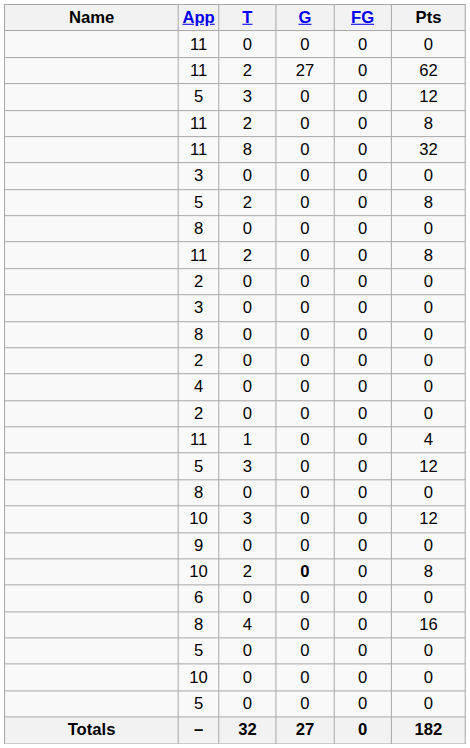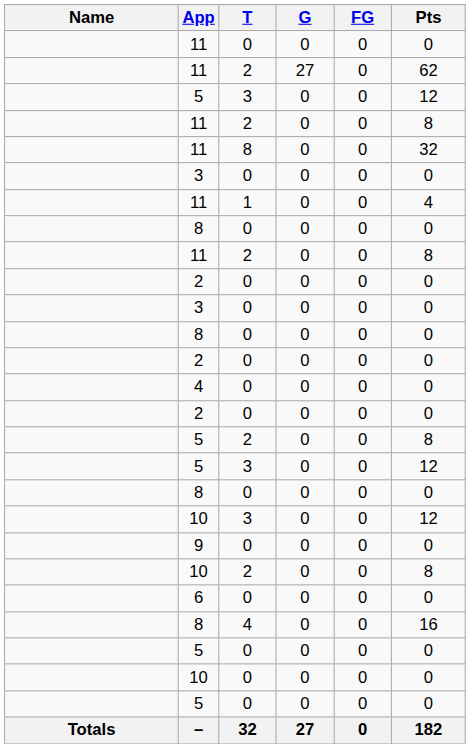rows swapped: 11 / 1 <-> 5 / 2
10 / 2 | G: bold -> normal
